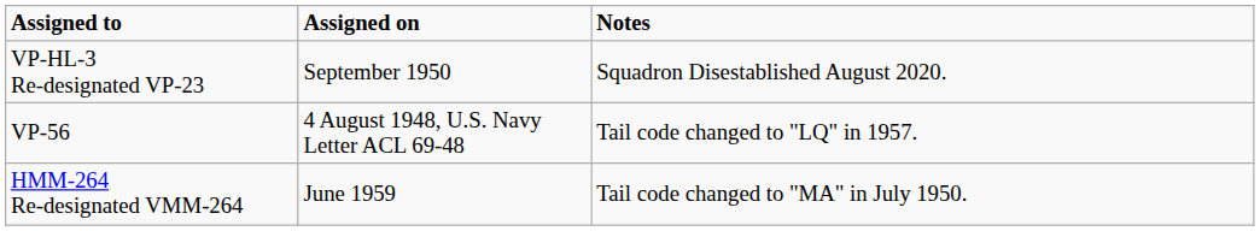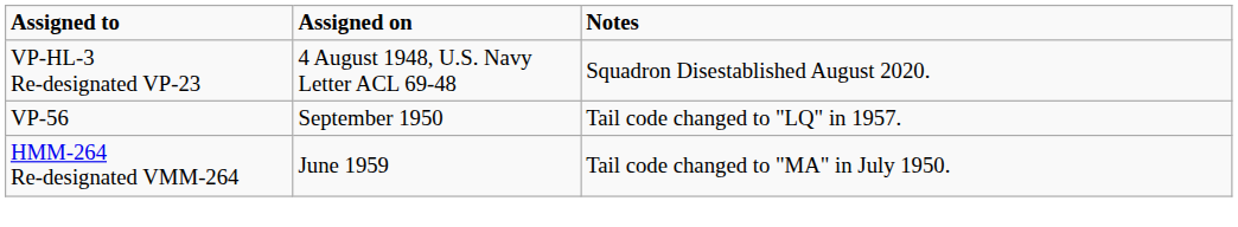VP-HL-3 Re-designated VP-23 | Assigned on: September 1950 -> 4 August 1948, U.S. Navy Letter ACL 69-48
VP-56 | Assigned on: 4 August 1948, U.S. Navy Letter ACL 69-48 -> September 1950
